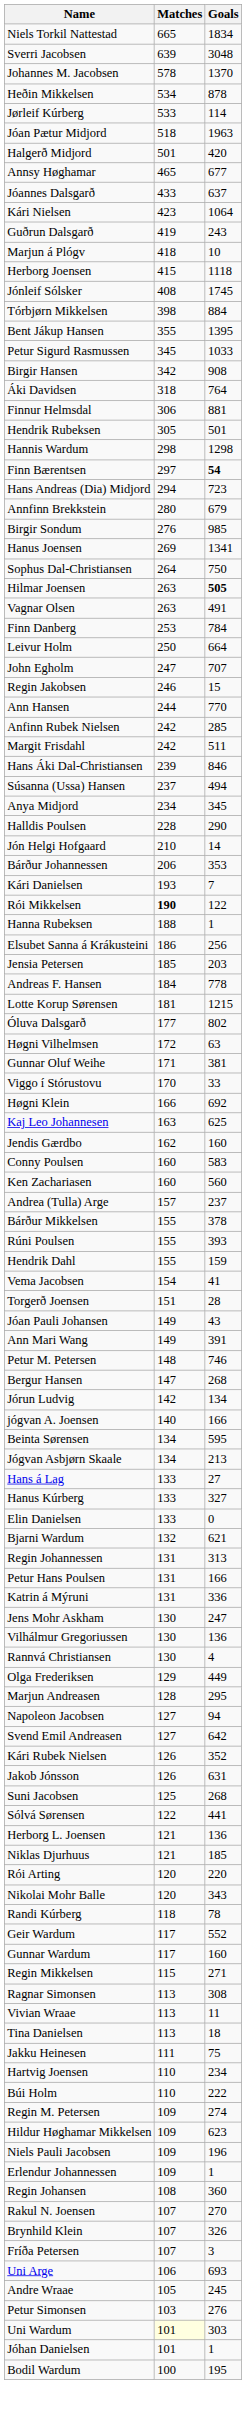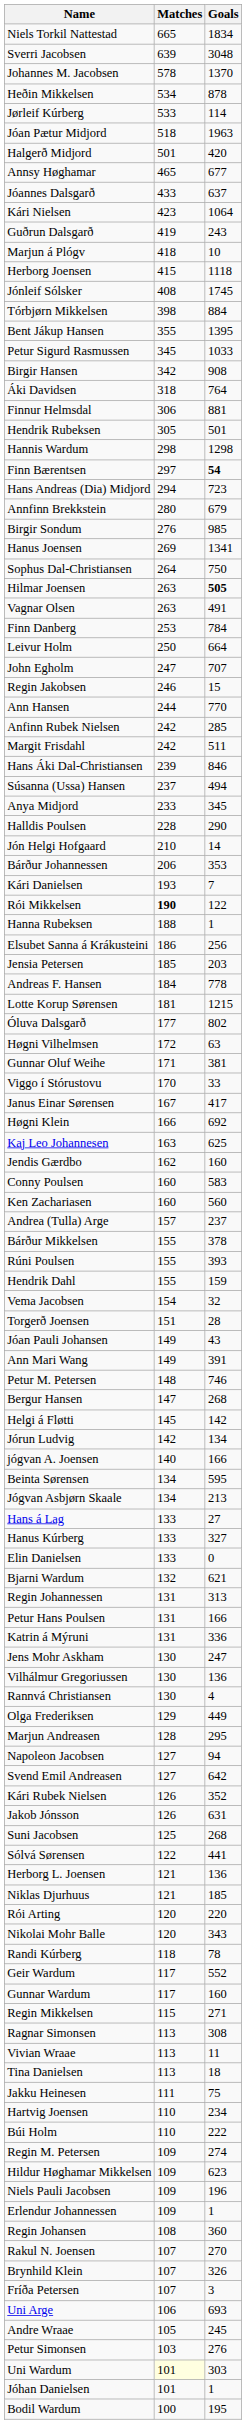Anya Midjord | Matches: 234 -> 233
+ row: Janus Einar Sørensen | 167 | 417
Vema Jacobsen | Goals: 41 -> 32
+ row: Helgi á Fløtti | 145 | 142
